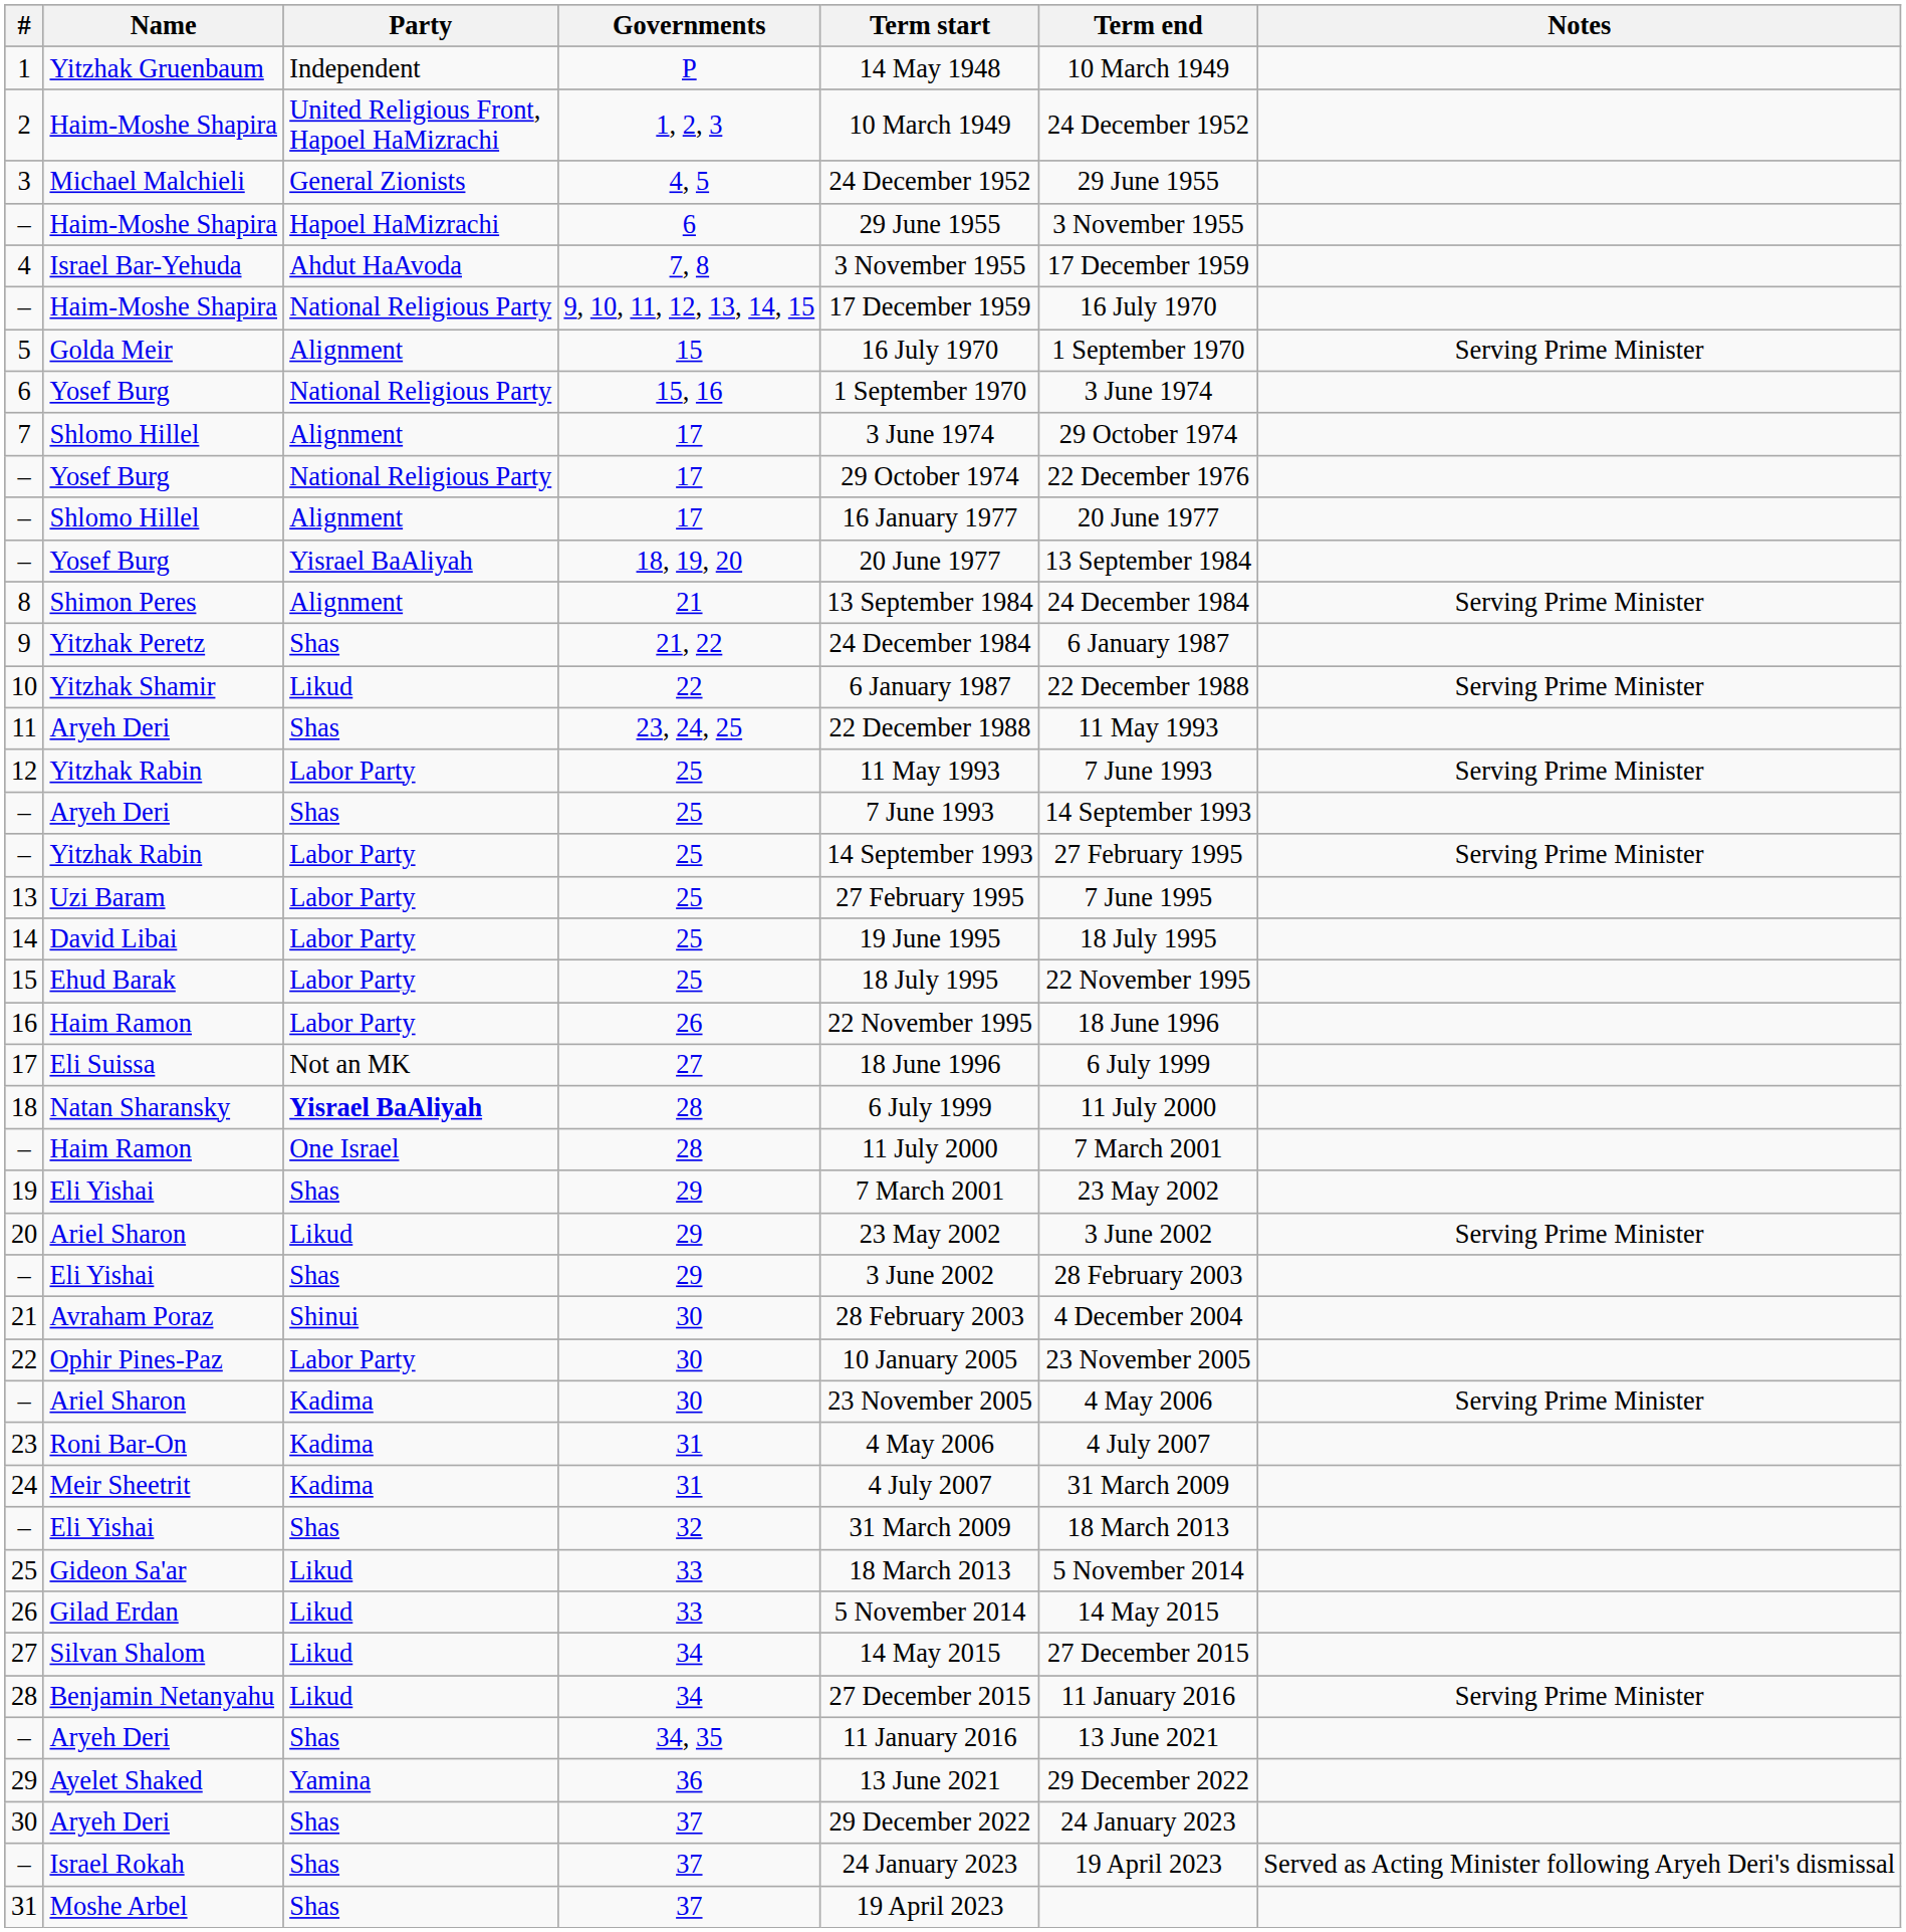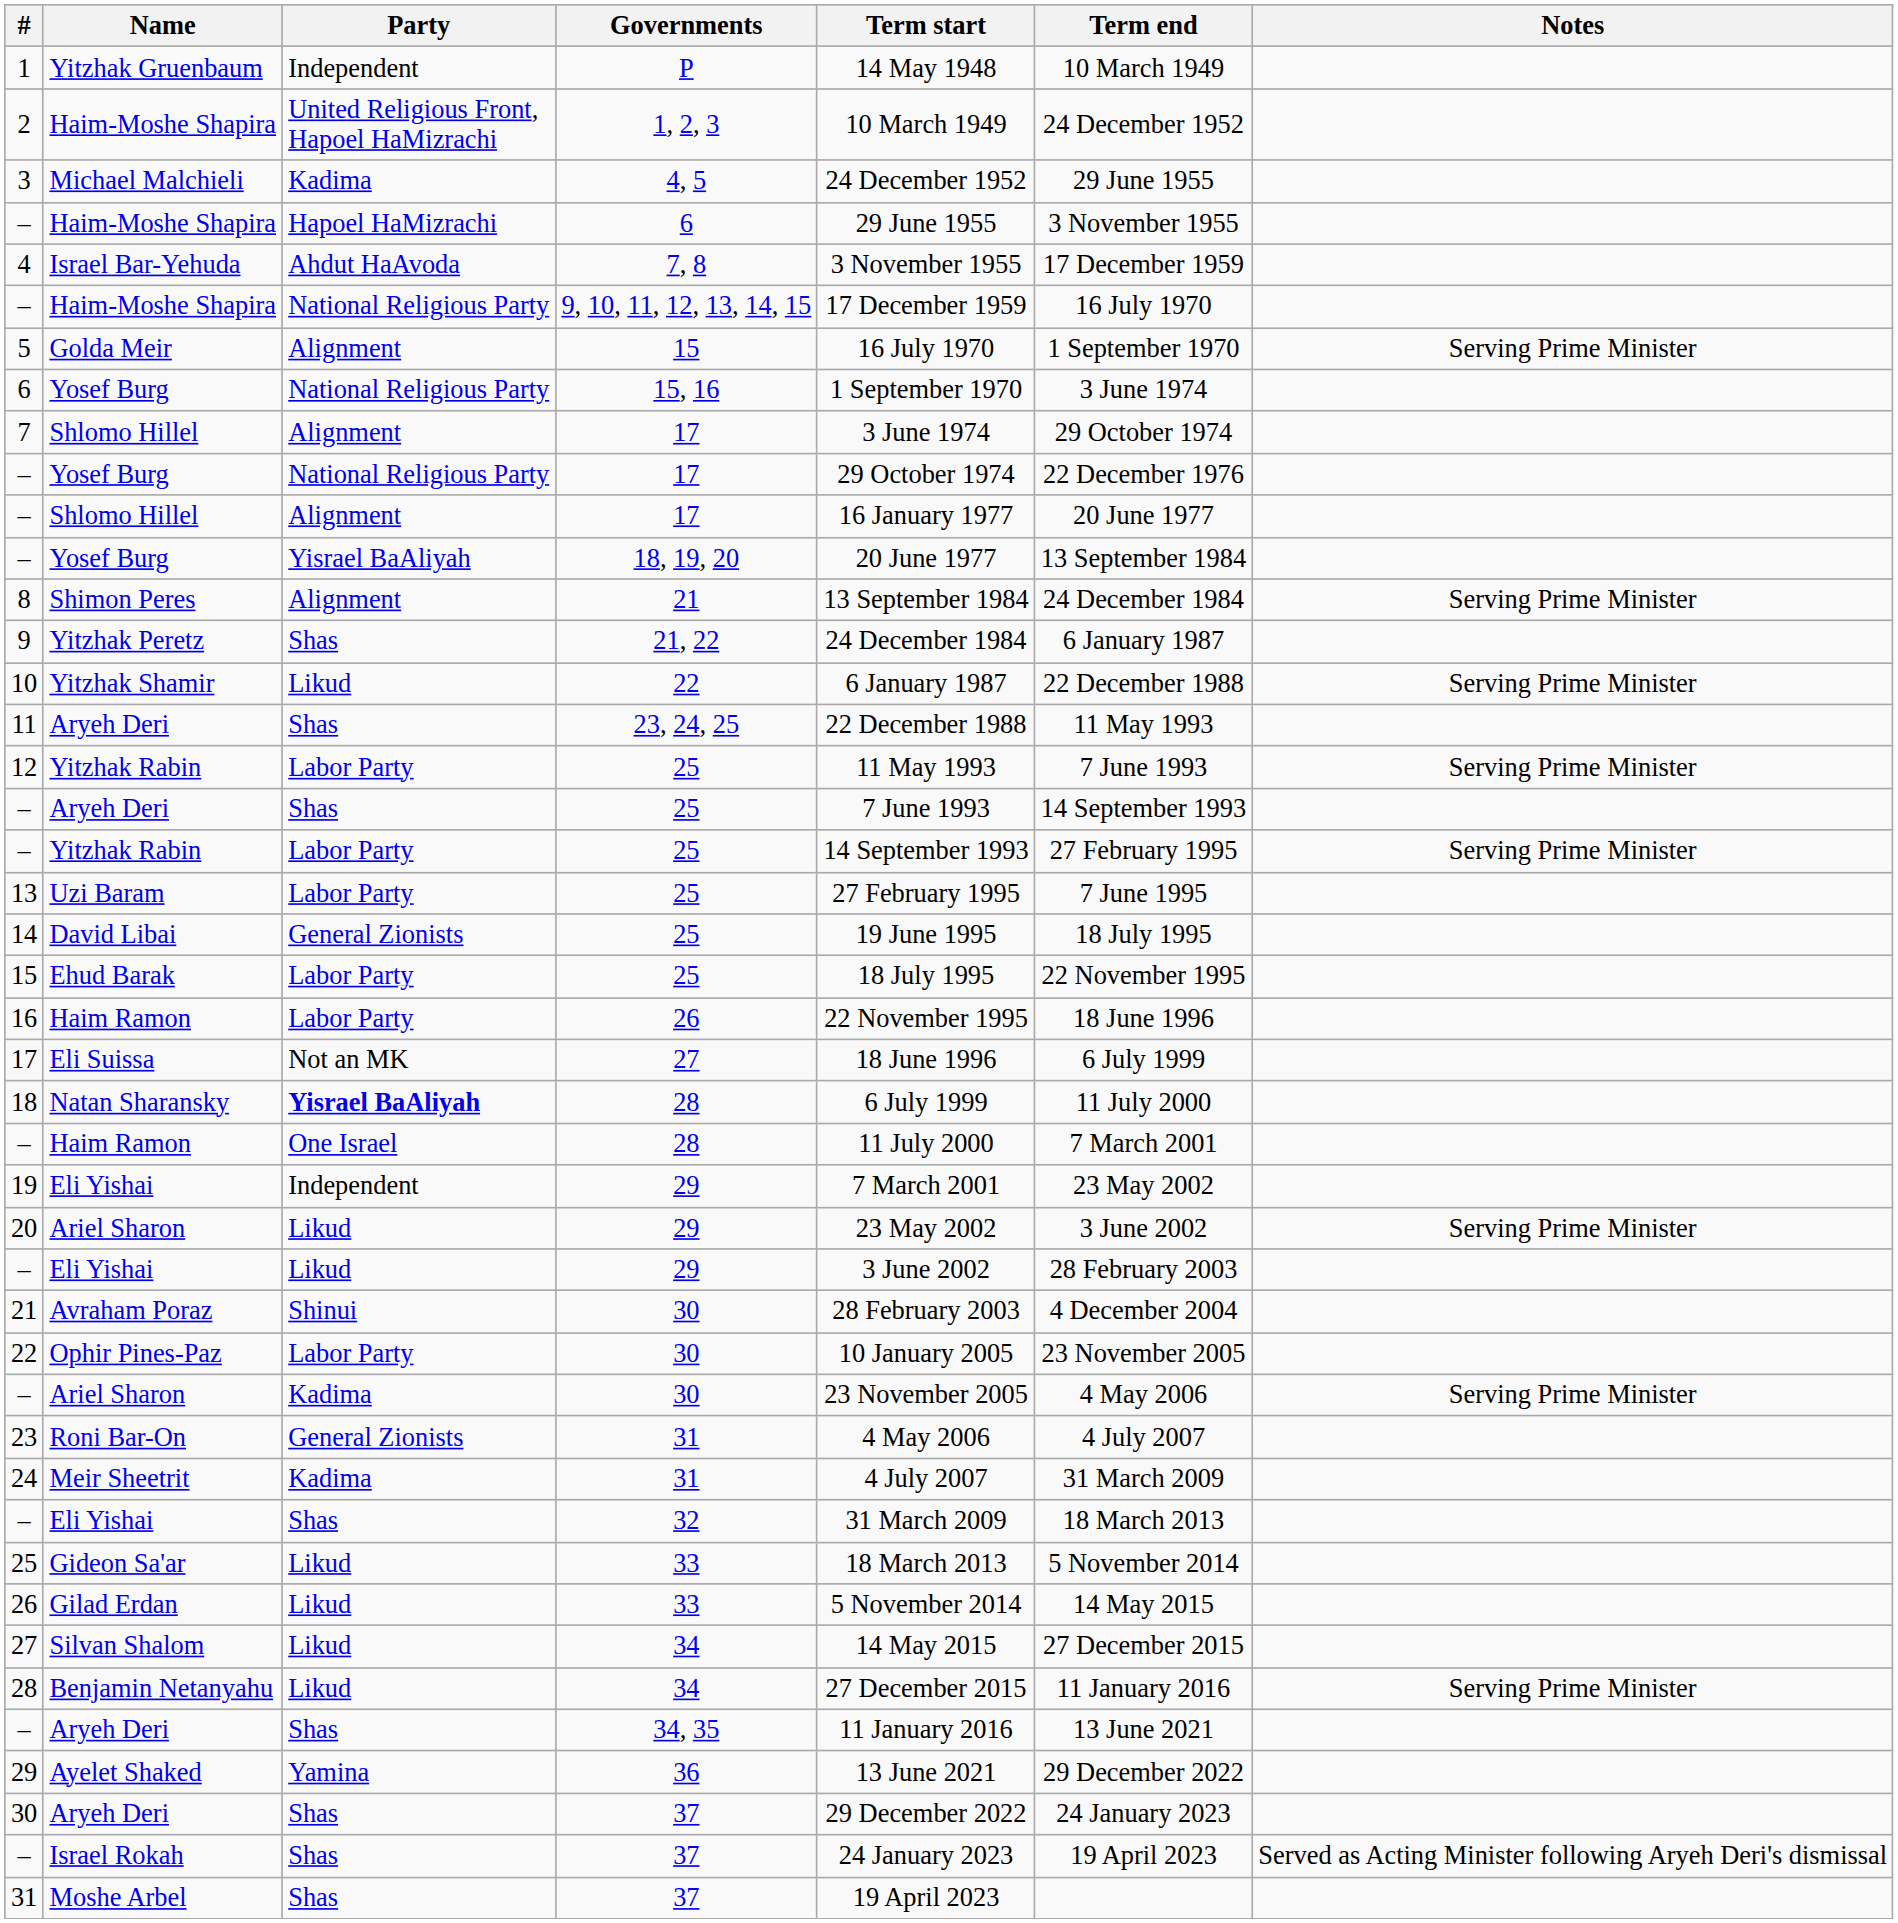3 | Party: General Zionists -> Kadima
14 | Party: Labor Party -> General Zionists
19 | Party: Shas -> Independent
– / 29 | Party: Shas -> Likud
23 | Party: Kadima -> General Zionists
